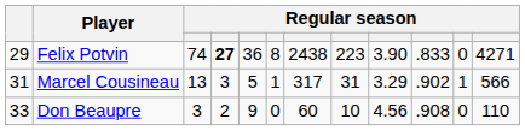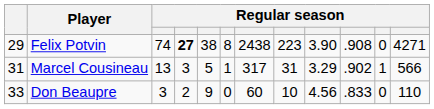Felix Potvin | column 5: 36 -> 38
Felix Potvin | column 10: .833 -> .908
Don Beaupre | column 10: .908 -> .833
